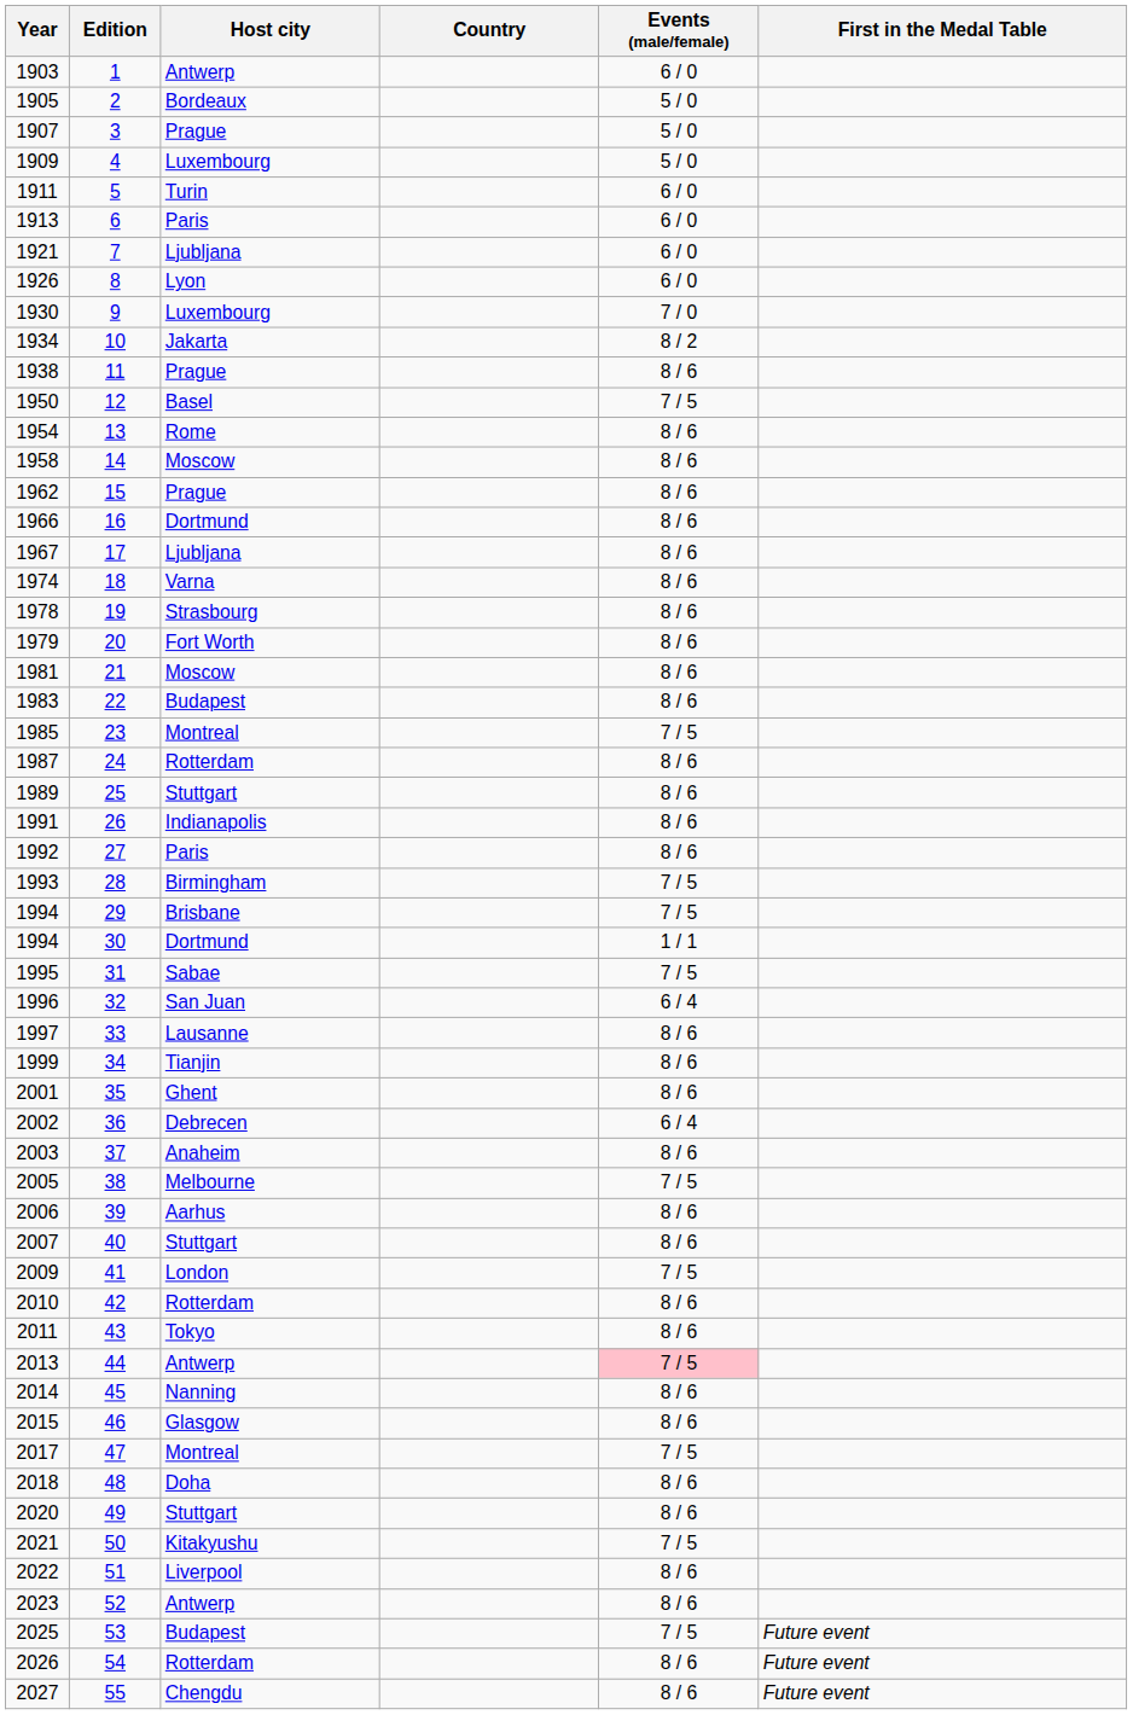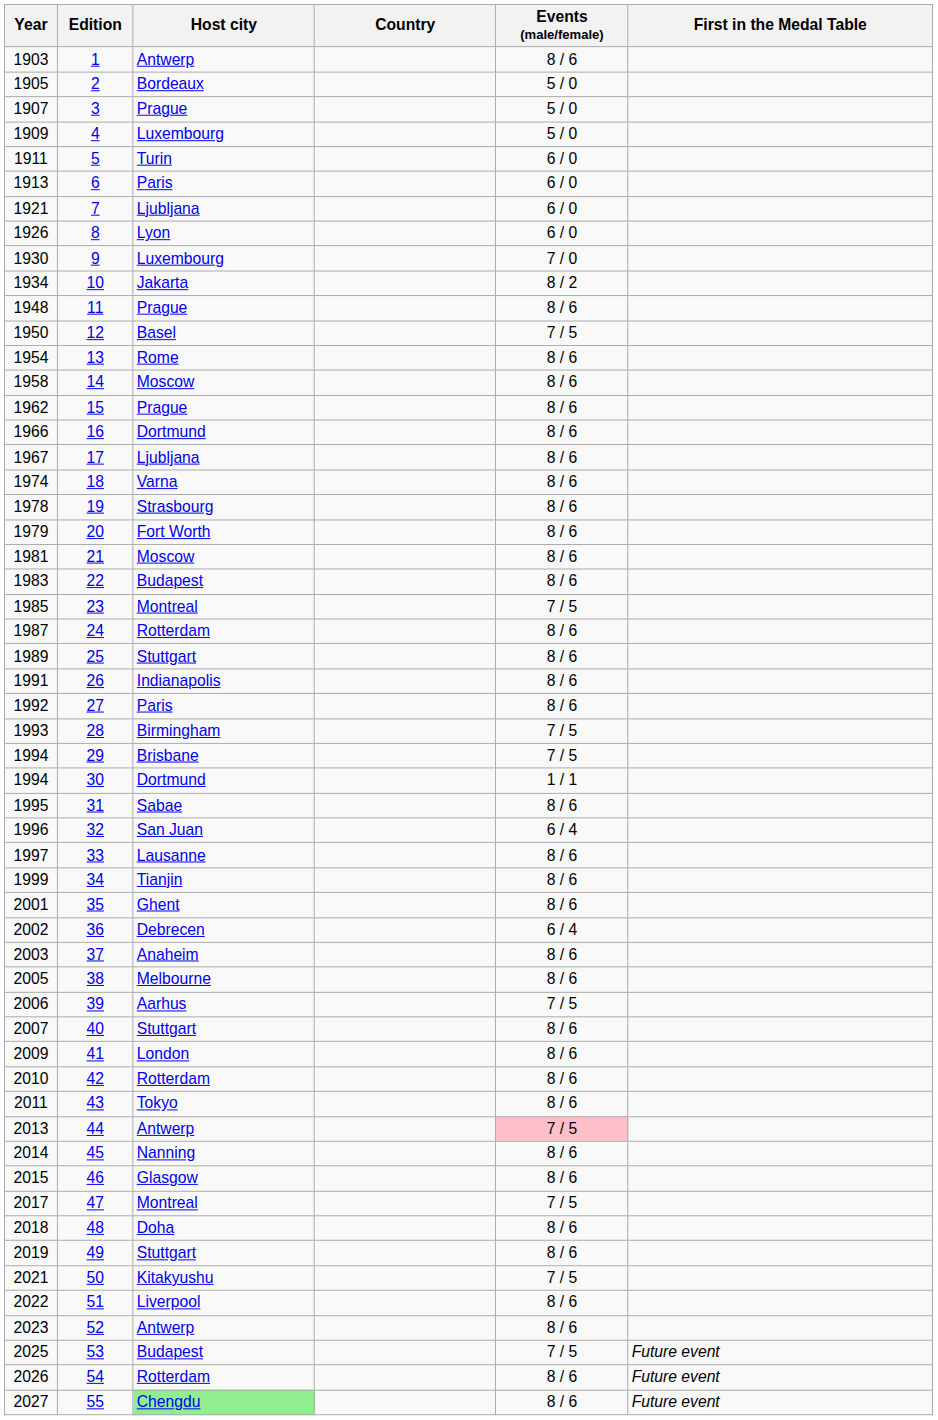1 | Events (male/female): 6 / 0 -> 8 / 6
11 | Year: 1938 -> 1948
31 | Events (male/female): 7 / 5 -> 8 / 6
38 | Events (male/female): 7 / 5 -> 8 / 6
39 | Events (male/female): 8 / 6 -> 7 / 5
41 | Events (male/female): 7 / 5 -> 8 / 6
49 | Year: 2020 -> 2019
55 | Host city: no background -> lightgreen background
